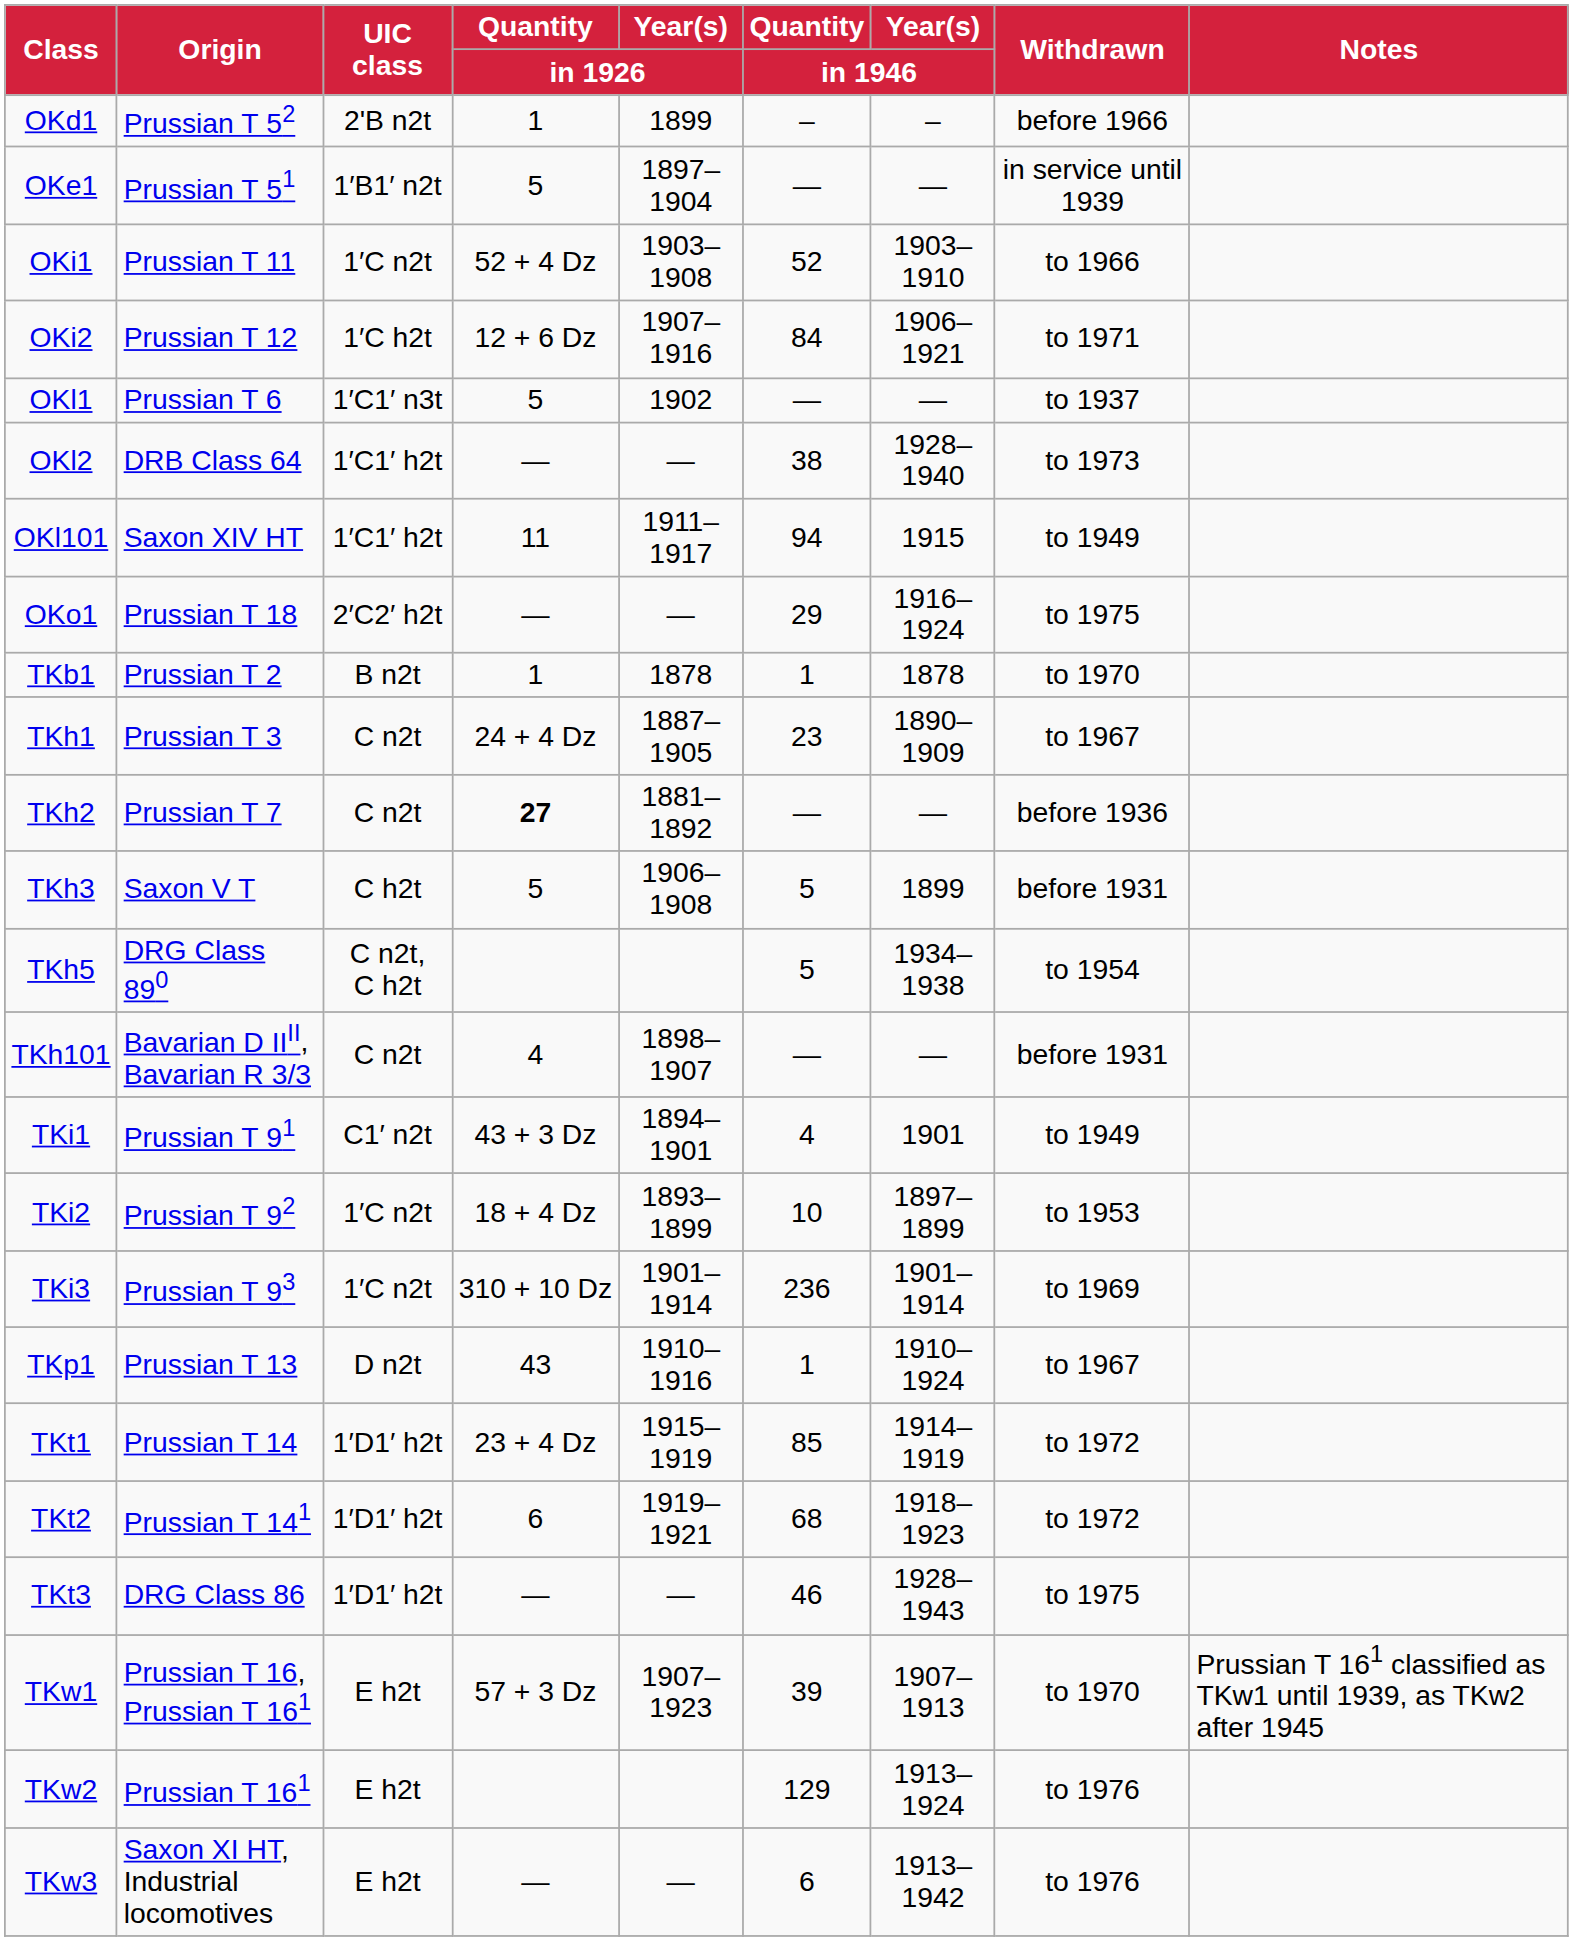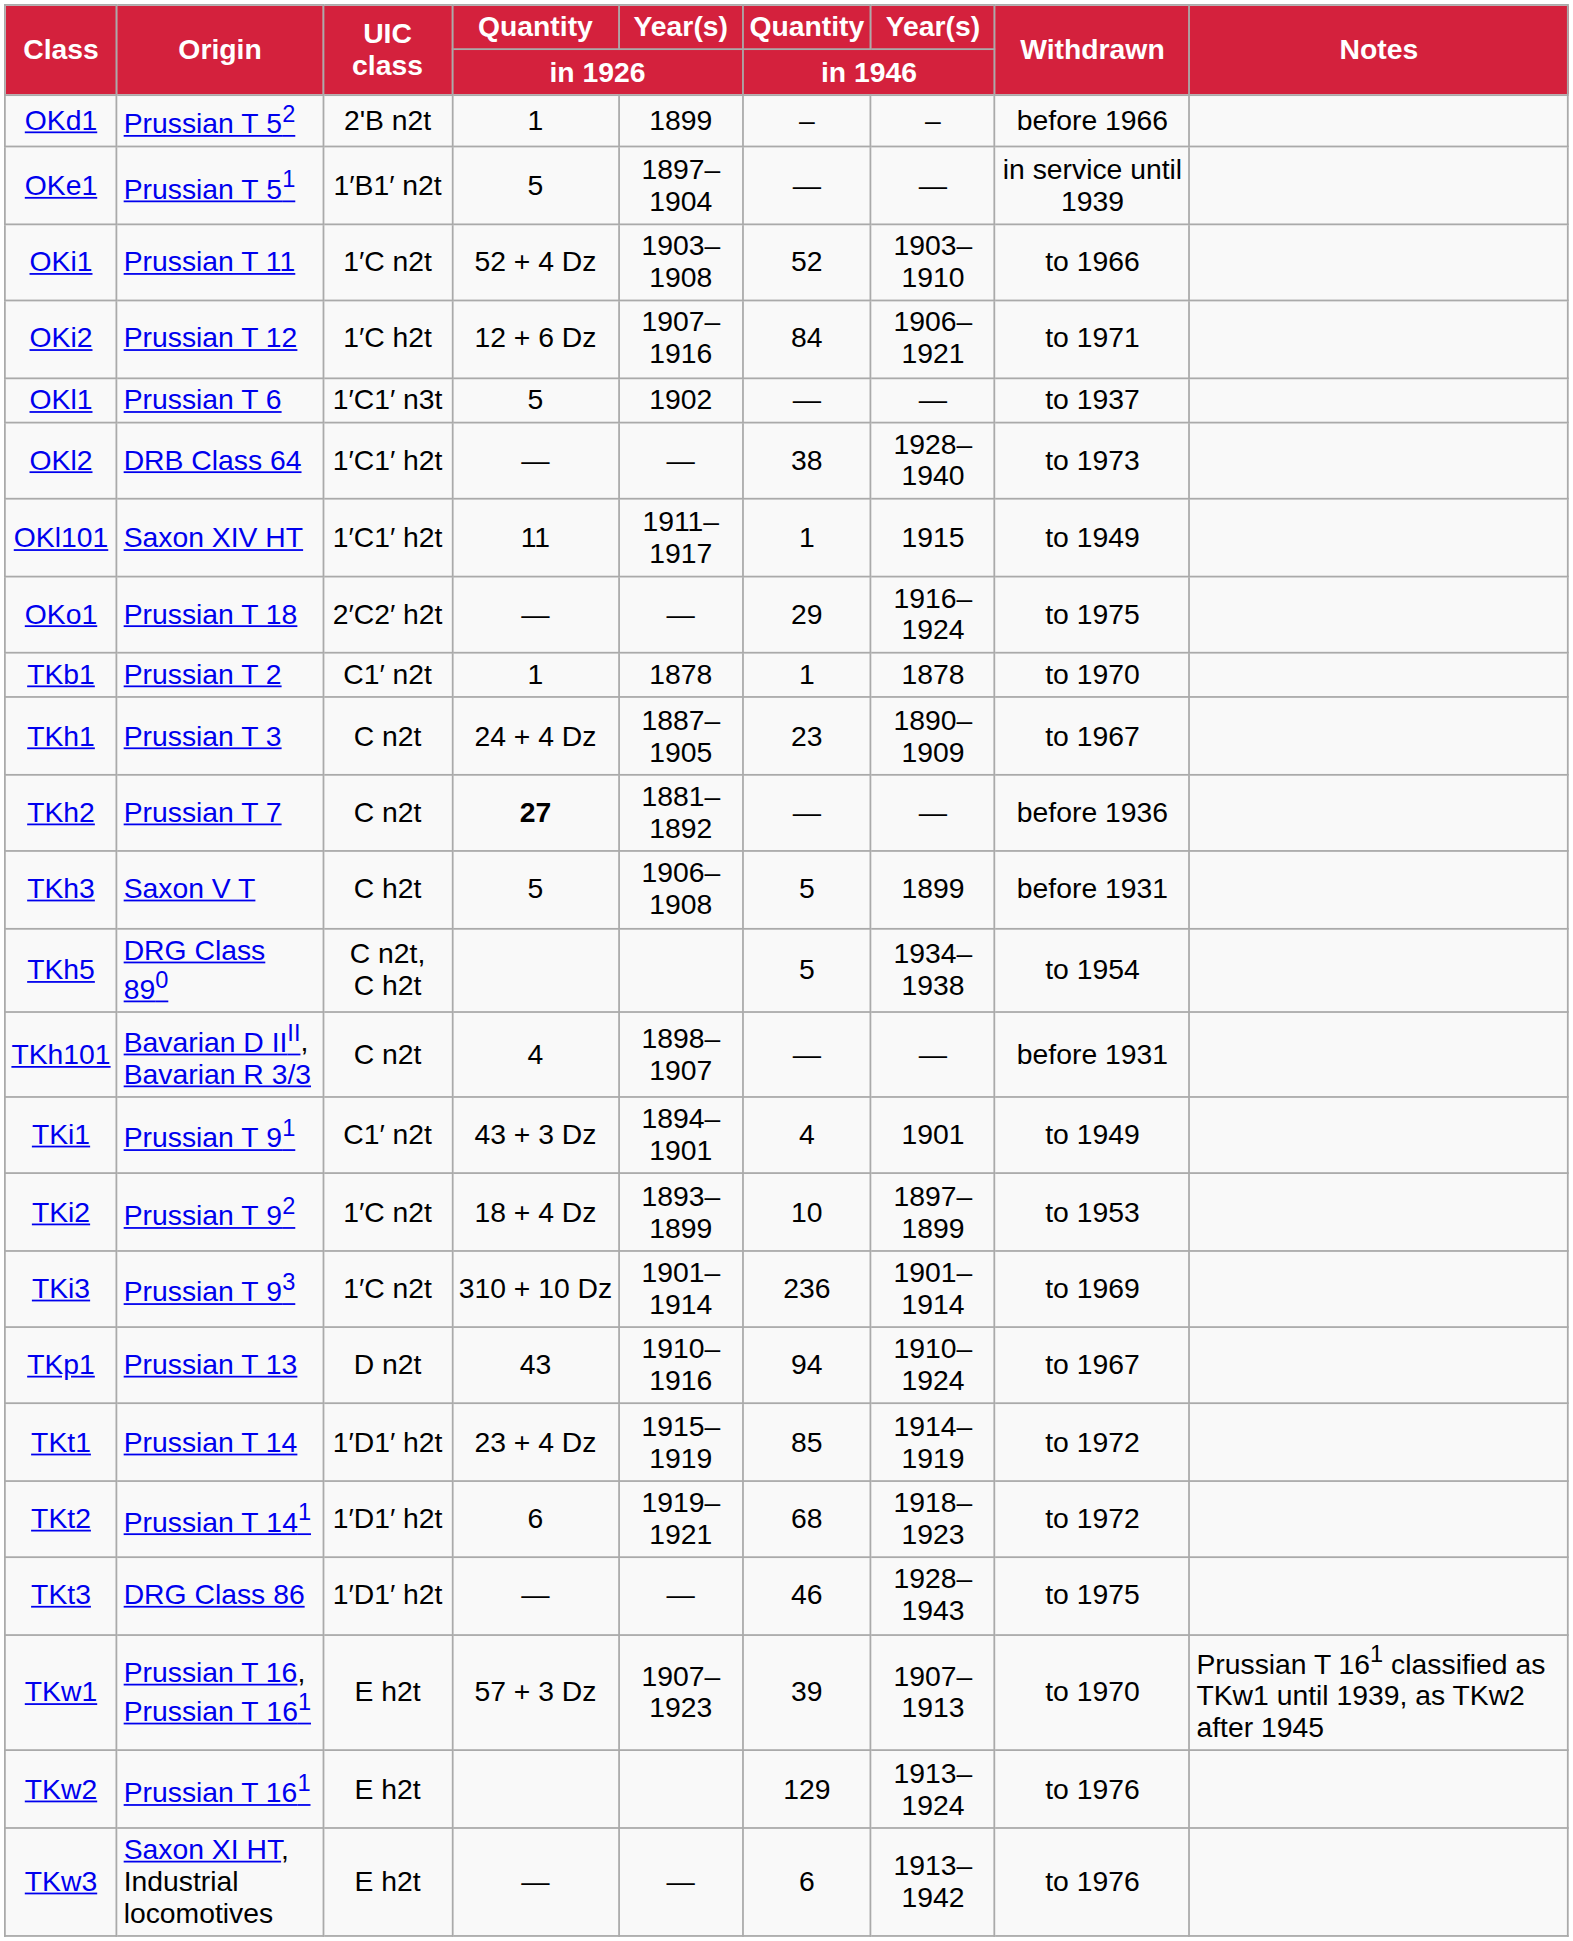OKl101 | Quantity / in 1946: 94 -> 1
TKb1 | UIC class: B n2t -> C1′ n2t
TKp1 | Quantity / in 1946: 1 -> 94
